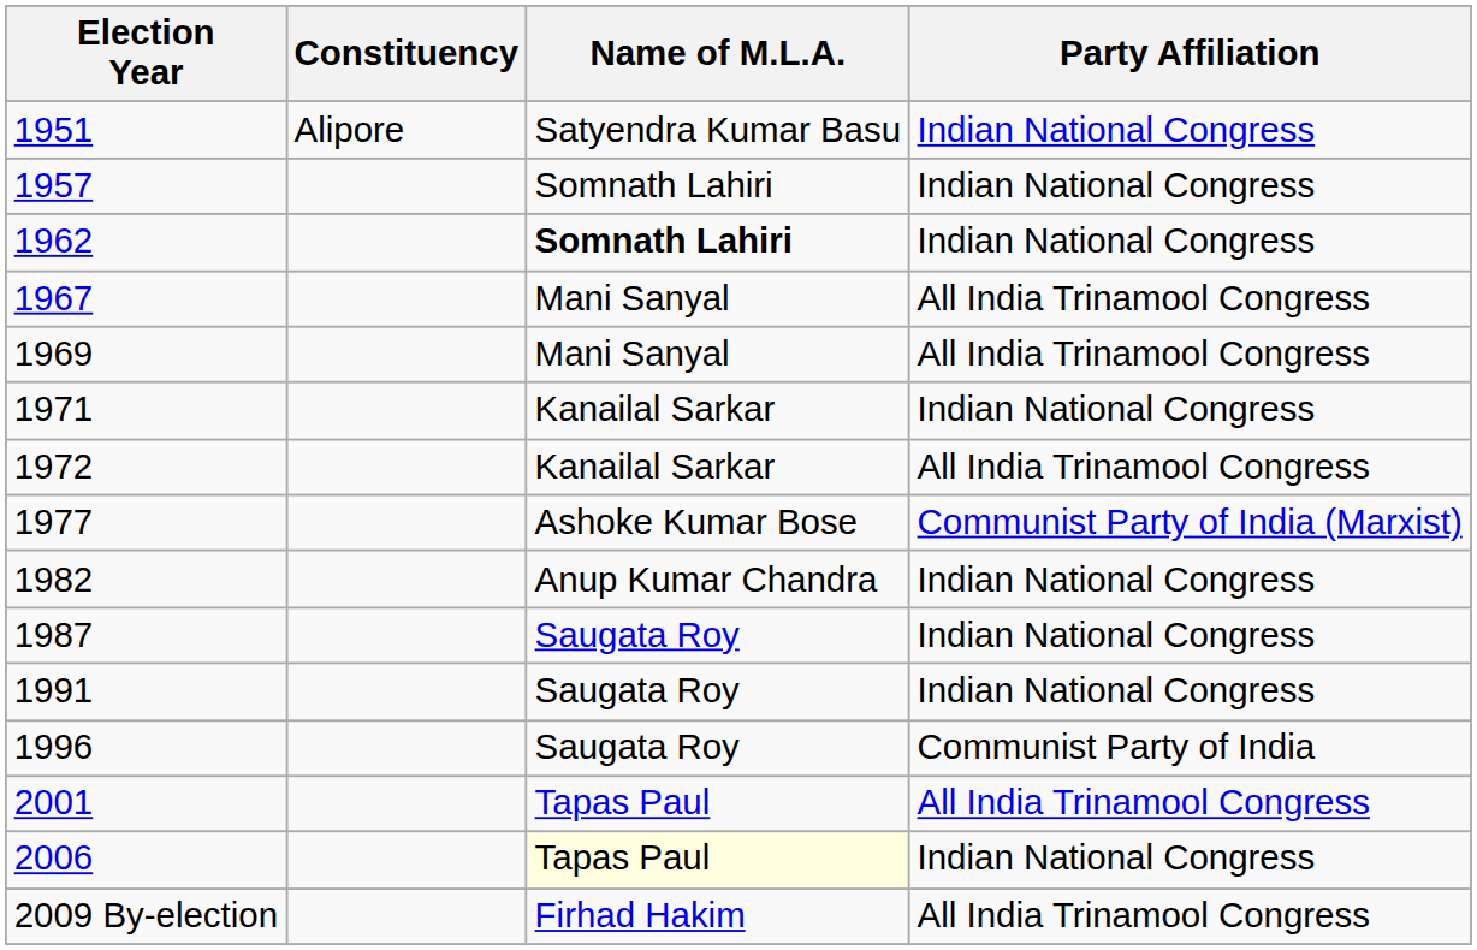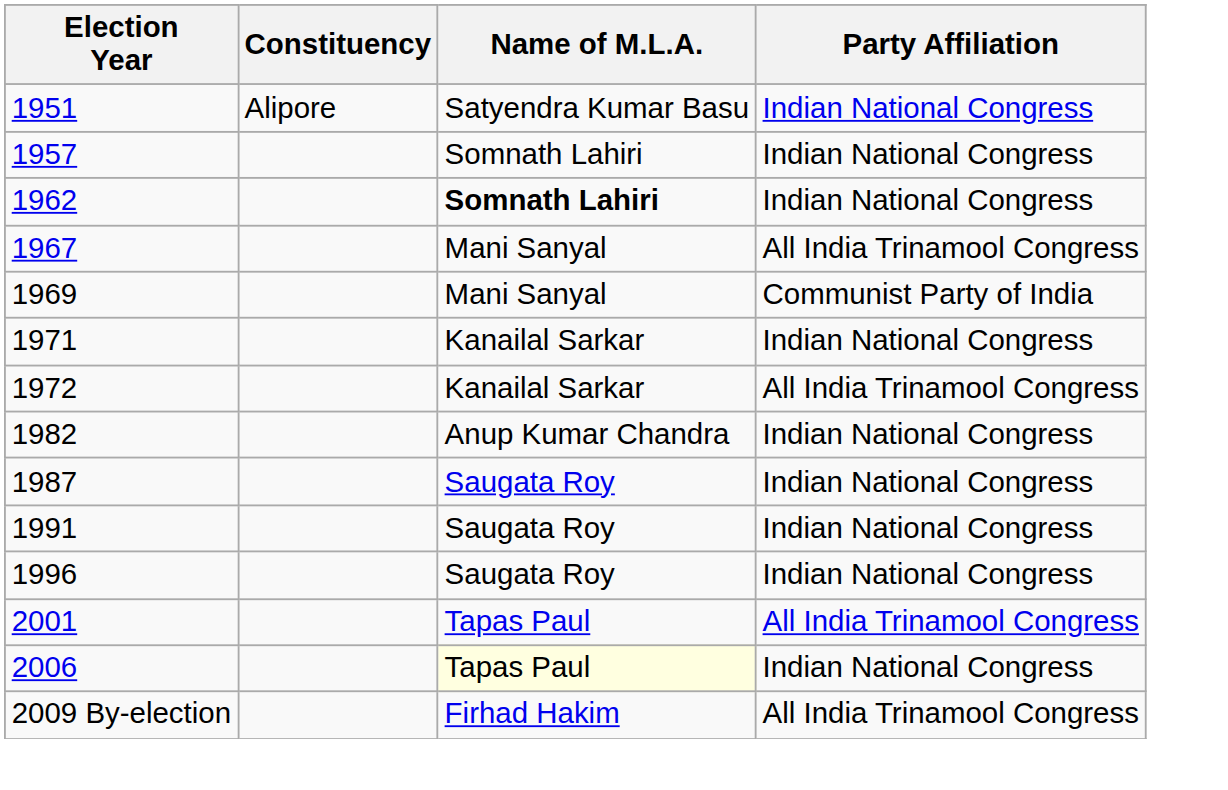1969 | Party Affiliation: All India Trinamool Congress -> Communist Party of India
- row: 1977 | Ashoke Kumar Bose | Communist Party of India (Marxist)
1996 | Party Affiliation: Communist Party of India -> Indian National Congress
